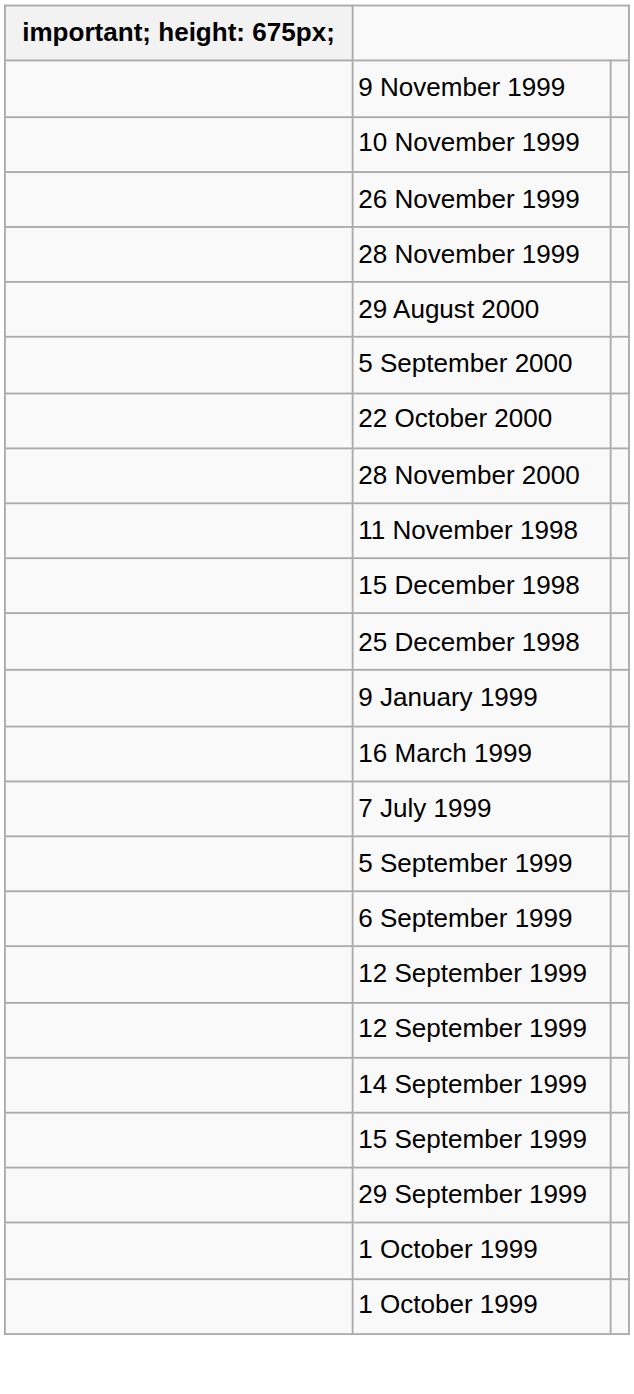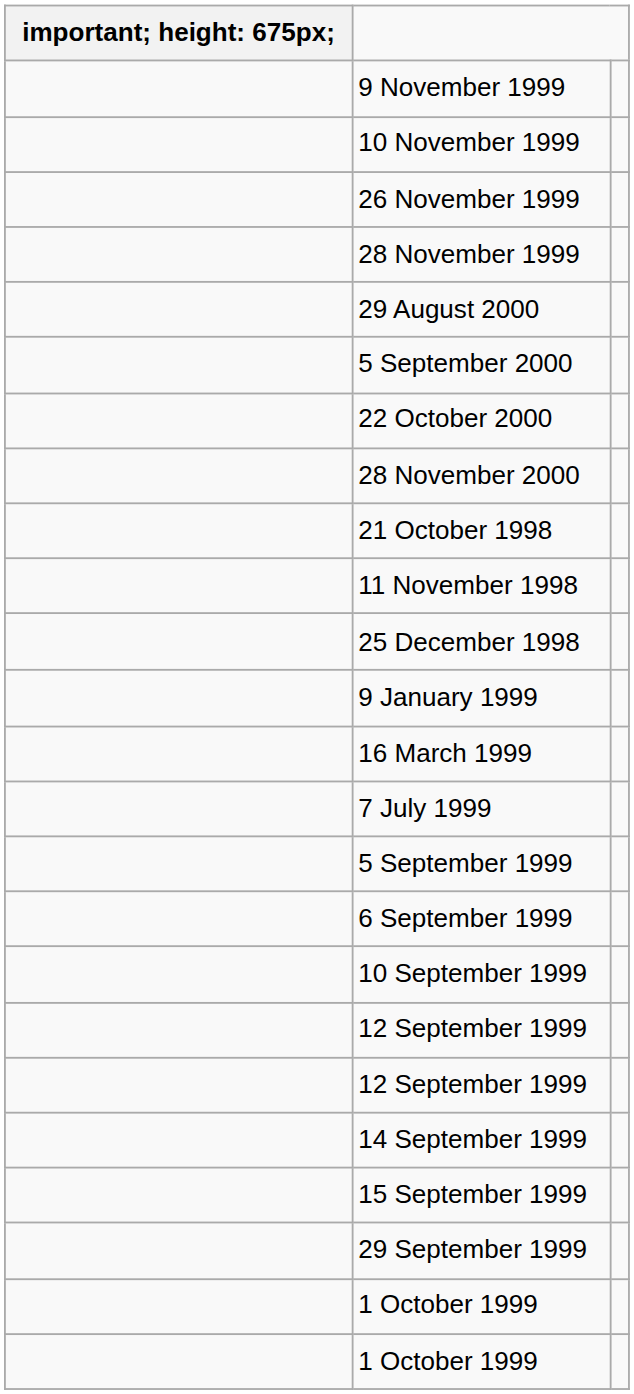+ row: 21 October 1998
- row: 15 December 1998
+ row: 10 September 1999
